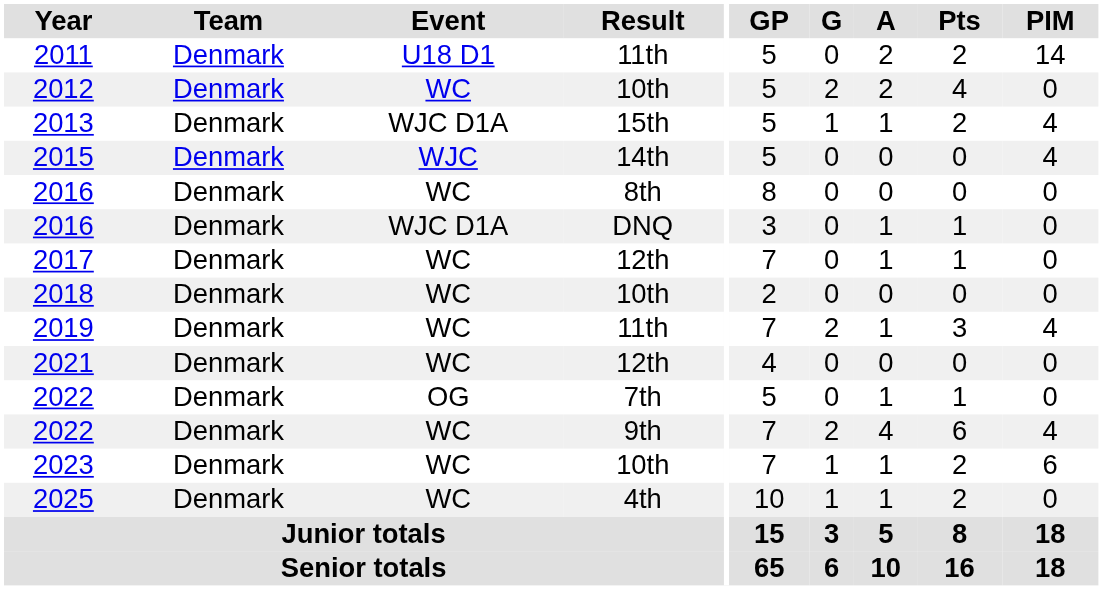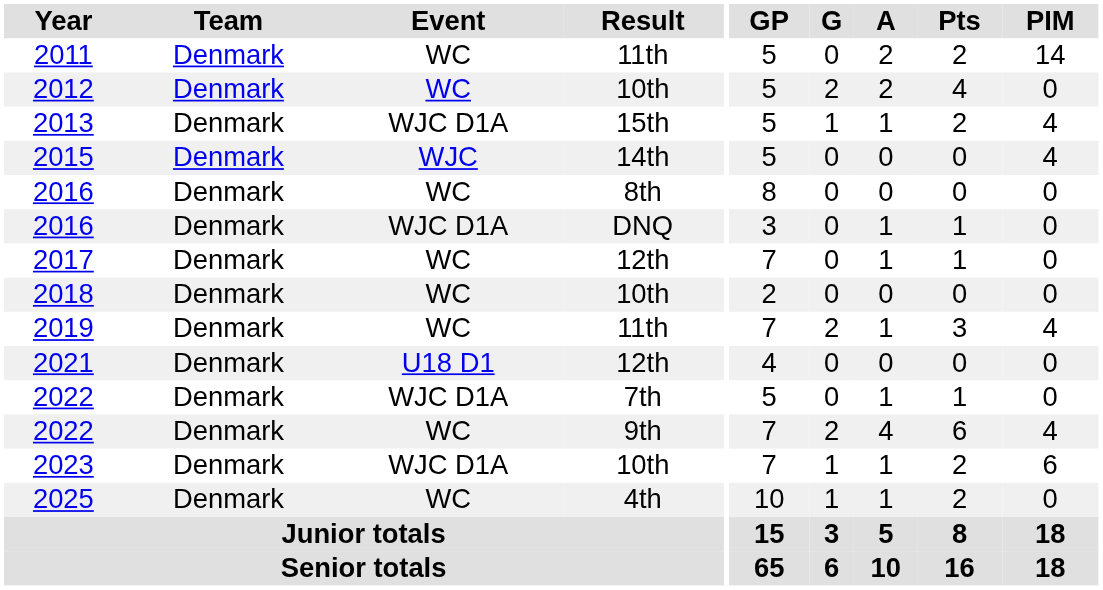2011 | Event: U18 D1 -> WC
2021 | Event: WC -> U18 D1
2022 / 7th | Event: OG -> WJC D1A
2023 | Event: WC -> WJC D1A
